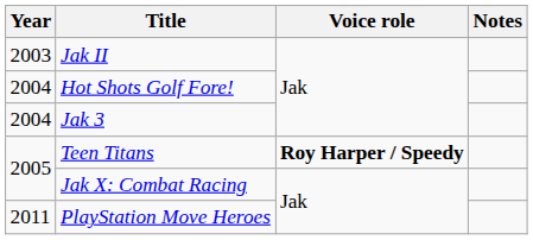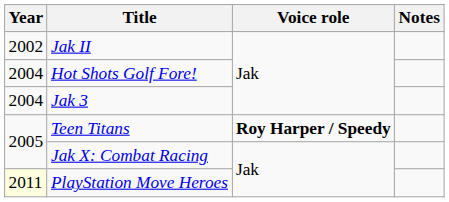Jak II | Year: 2003 -> 2002
PlayStation Move Heroes | Year: no background -> lightyellow background
